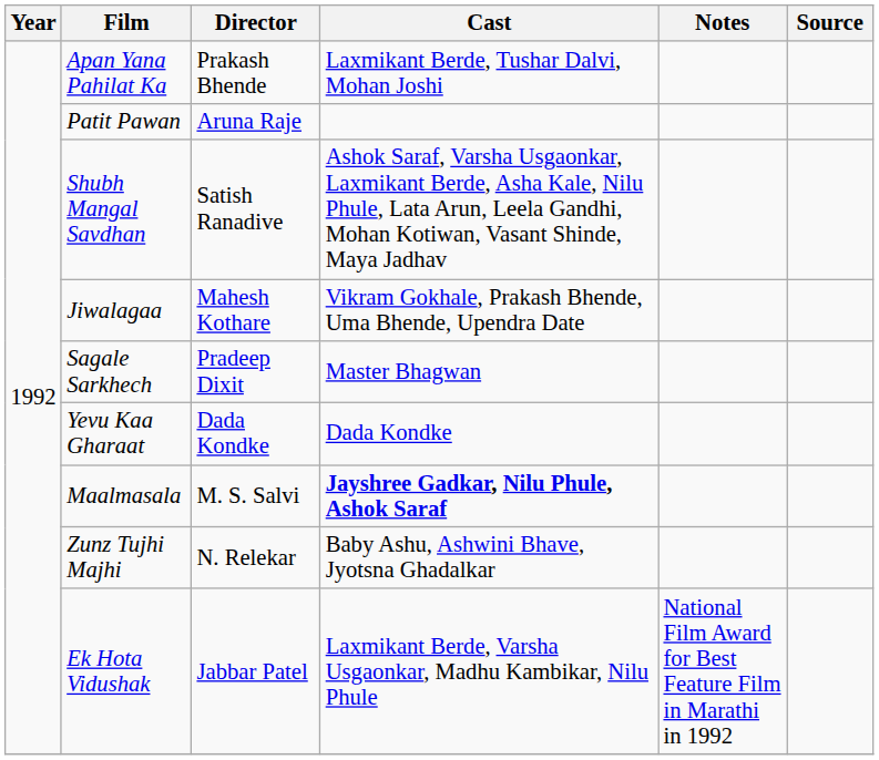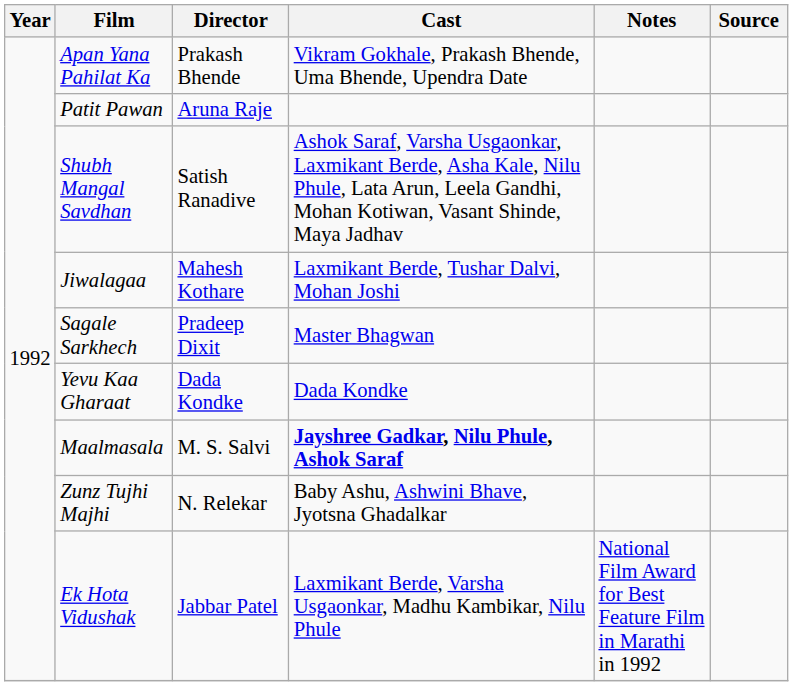Apan Yana Pahilat Ka | Cast: Laxmikant Berde, Tushar Dalvi, Mohan Joshi -> Vikram Gokhale, Prakash Bhende, Uma Bhende, Upendra Date
Jiwalagaa | Cast: Vikram Gokhale, Prakash Bhende, Uma Bhende, Upendra Date -> Laxmikant Berde, Tushar Dalvi, Mohan Joshi
